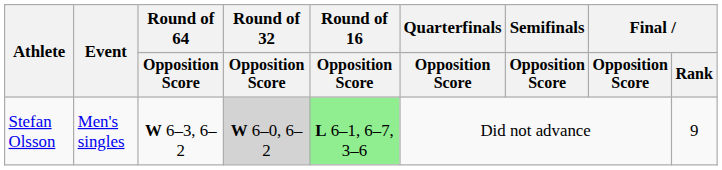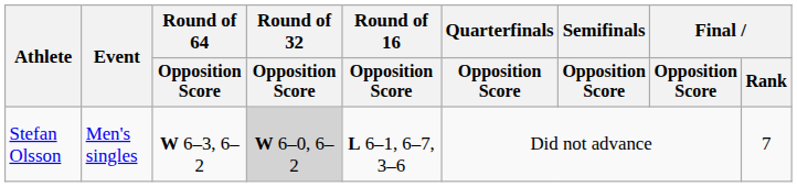Stefan Olsson | Round of 16 / Opposition Score: lightgreen background -> no background
Stefan Olsson | Final / Rank: 9 -> 7
